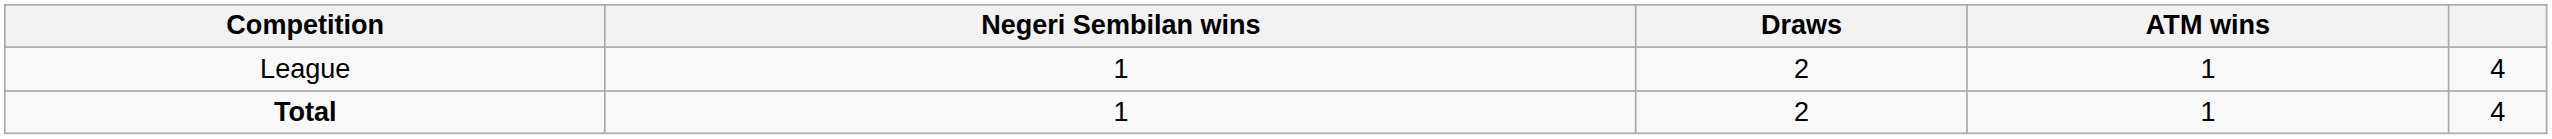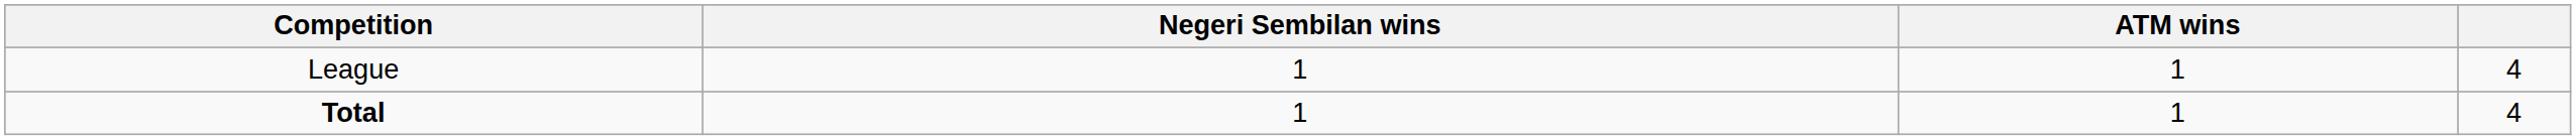- column: Draws | 2 | 2
